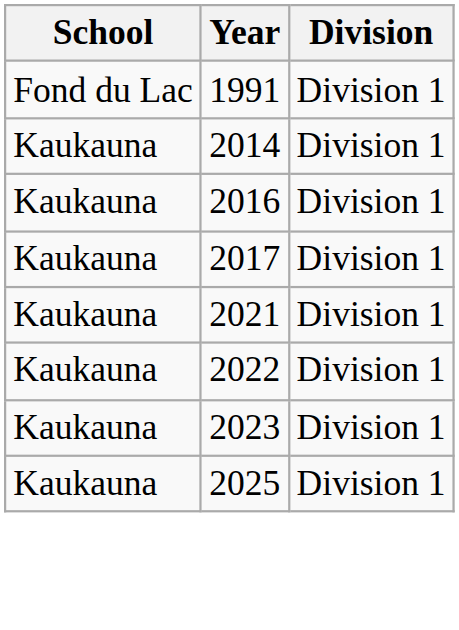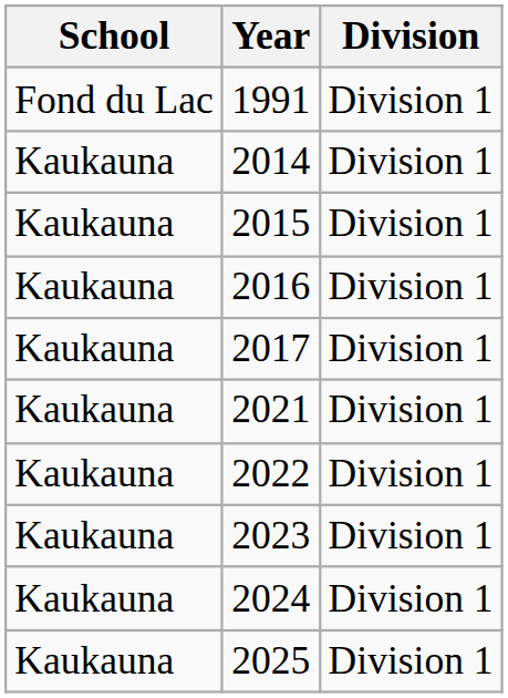+ row: Kaukauna | 2015 | Division 1
+ row: Kaukauna | 2024 | Division 1
